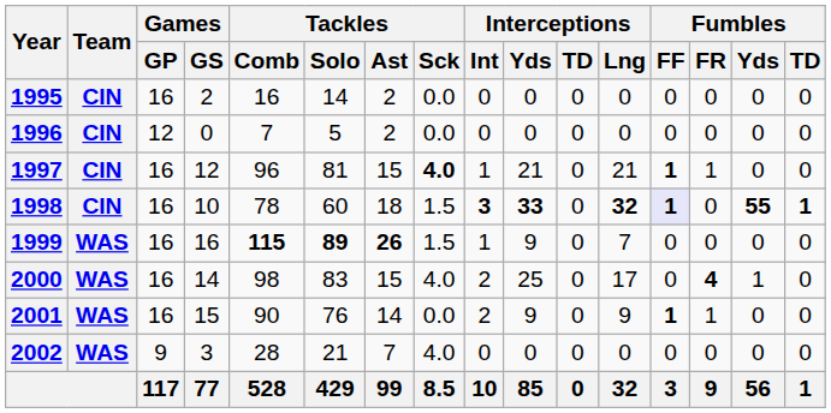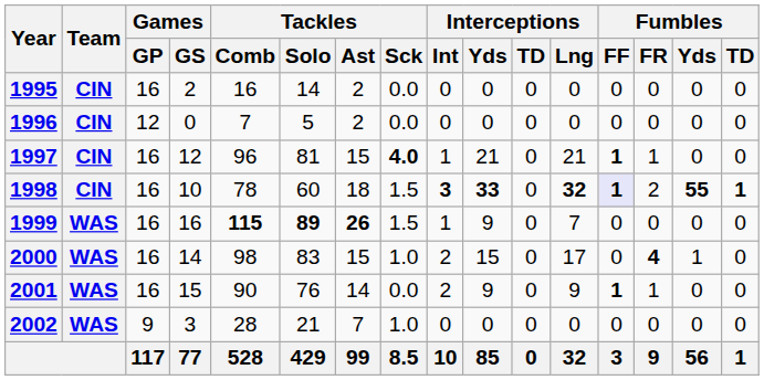1998 | Fumbles / FR: 0 -> 2
2000 | Tackles / Sck: 4.0 -> 1.0
2000 | Interceptions / Yds: 25 -> 15
2002 | Tackles / Sck: 4.0 -> 1.0
